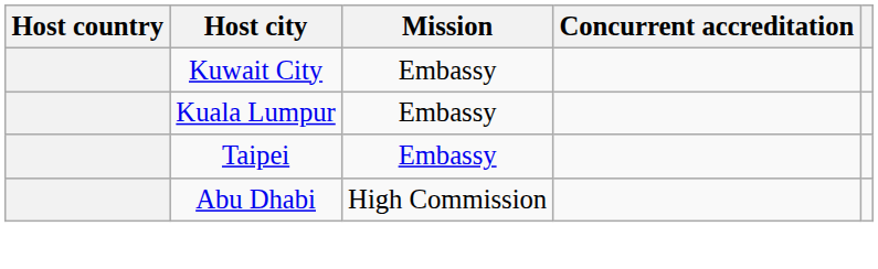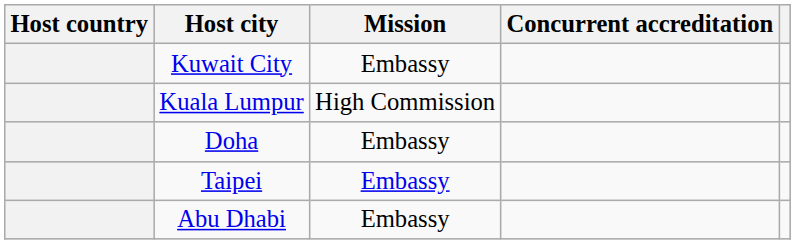Kuala Lumpur | Mission: Embassy -> High Commission
+ row: Doha | Embassy
Abu Dhabi | Mission: High Commission -> Embassy
